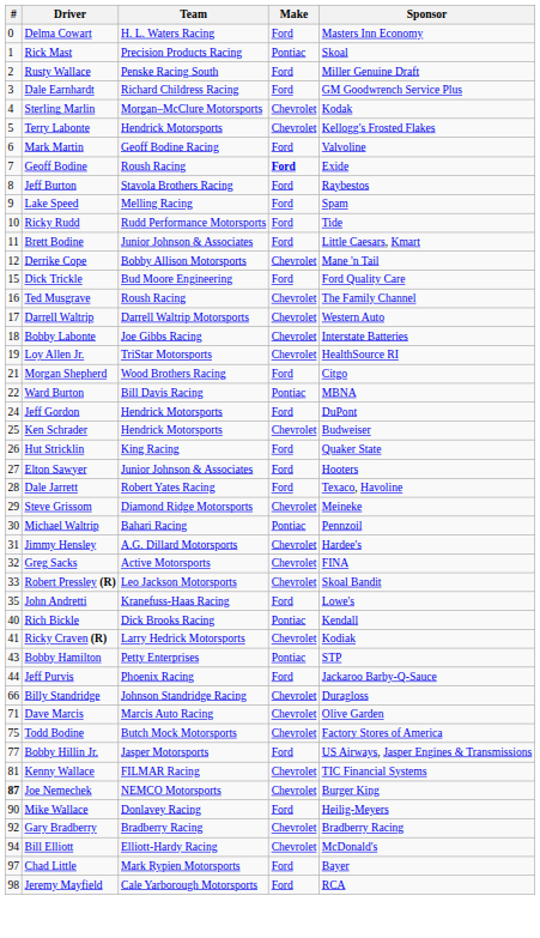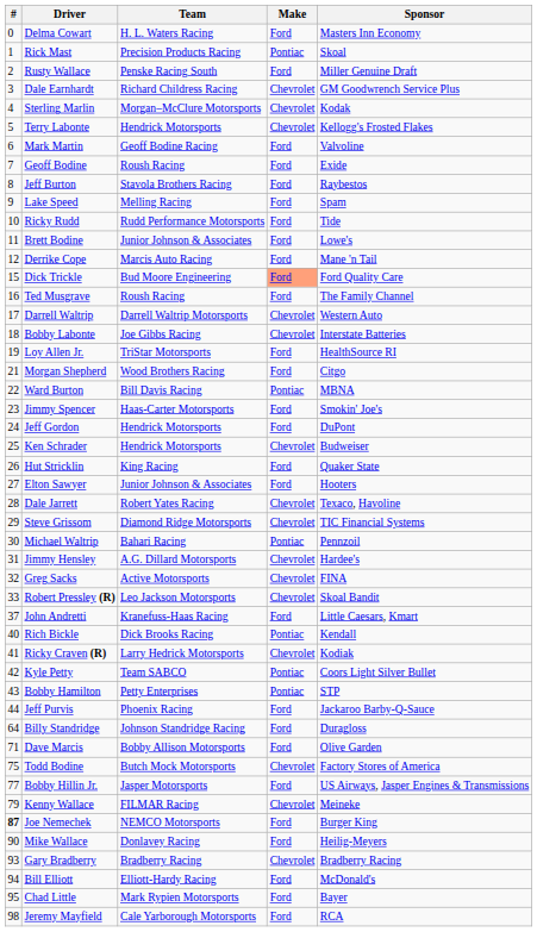Dale Earnhardt | Make: Ford -> Chevrolet
Geoff Bodine | Make: bold -> normal
Brett Bodine | Sponsor: Little Caesars, Kmart -> Lowe's
Derrike Cope | Team: Bobby Allison Motorsports -> Marcis Auto Racing
Derrike Cope | Make: Chevrolet -> Ford
Dick Trickle | Make: no background -> lightsalmon background
Ted Musgrave | Make: Chevrolet -> Ford
Loy Allen Jr. | Make: Chevrolet -> Ford
+ row: 23 | Jimmy Spencer | Haas-Carter Motorsports | Ford | Smokin' Joe's
Dale Jarrett | Make: Ford -> Chevrolet
Steve Grissom | Sponsor: Meineke -> TIC Financial Systems
John Andretti | #: 35 -> 37
John Andretti | Sponsor: Lowe's -> Little Caesars, Kmart
+ row: 42 | Kyle Petty | Team SABCO | Pontiac | Coors Light Silver Bullet
Billy Standridge | #: 66 -> 64
Billy Standridge | Make: Chevrolet -> Ford
Dave Marcis | Team: Marcis Auto Racing -> Bobby Allison Motorsports
Dave Marcis | Make: Chevrolet -> Ford
Kenny Wallace | #: 81 -> 79
Kenny Wallace | Sponsor: TIC Financial Systems -> Meineke
Joe Nemechek | Make: Chevrolet -> Ford
Gary Bradberry | #: 92 -> 93
Bill Elliott | Make: Chevrolet -> Ford
Chad Little | #: 97 -> 95
